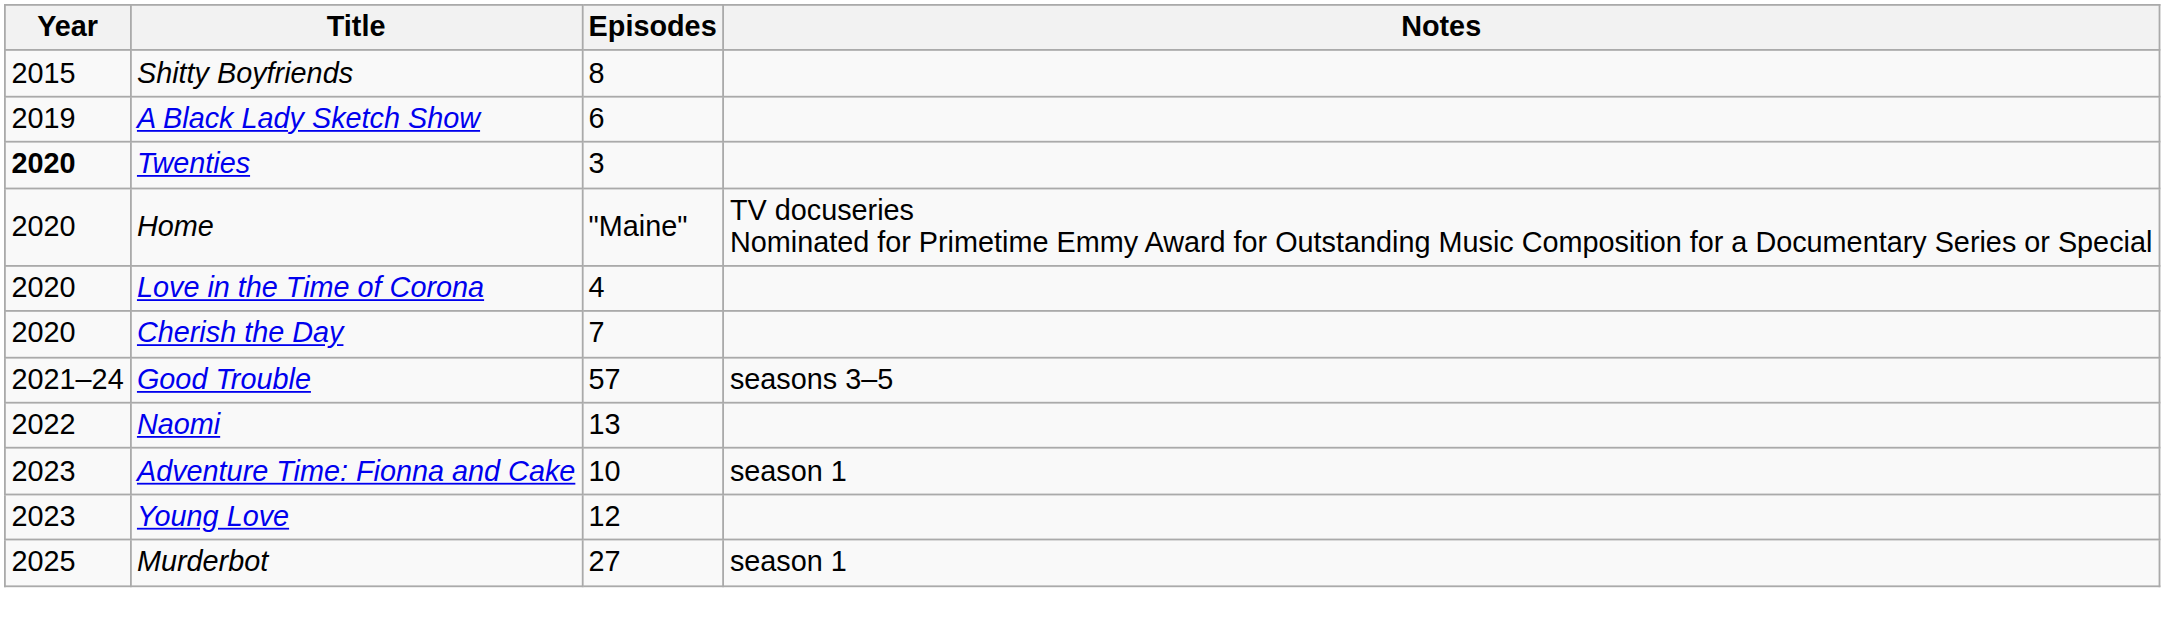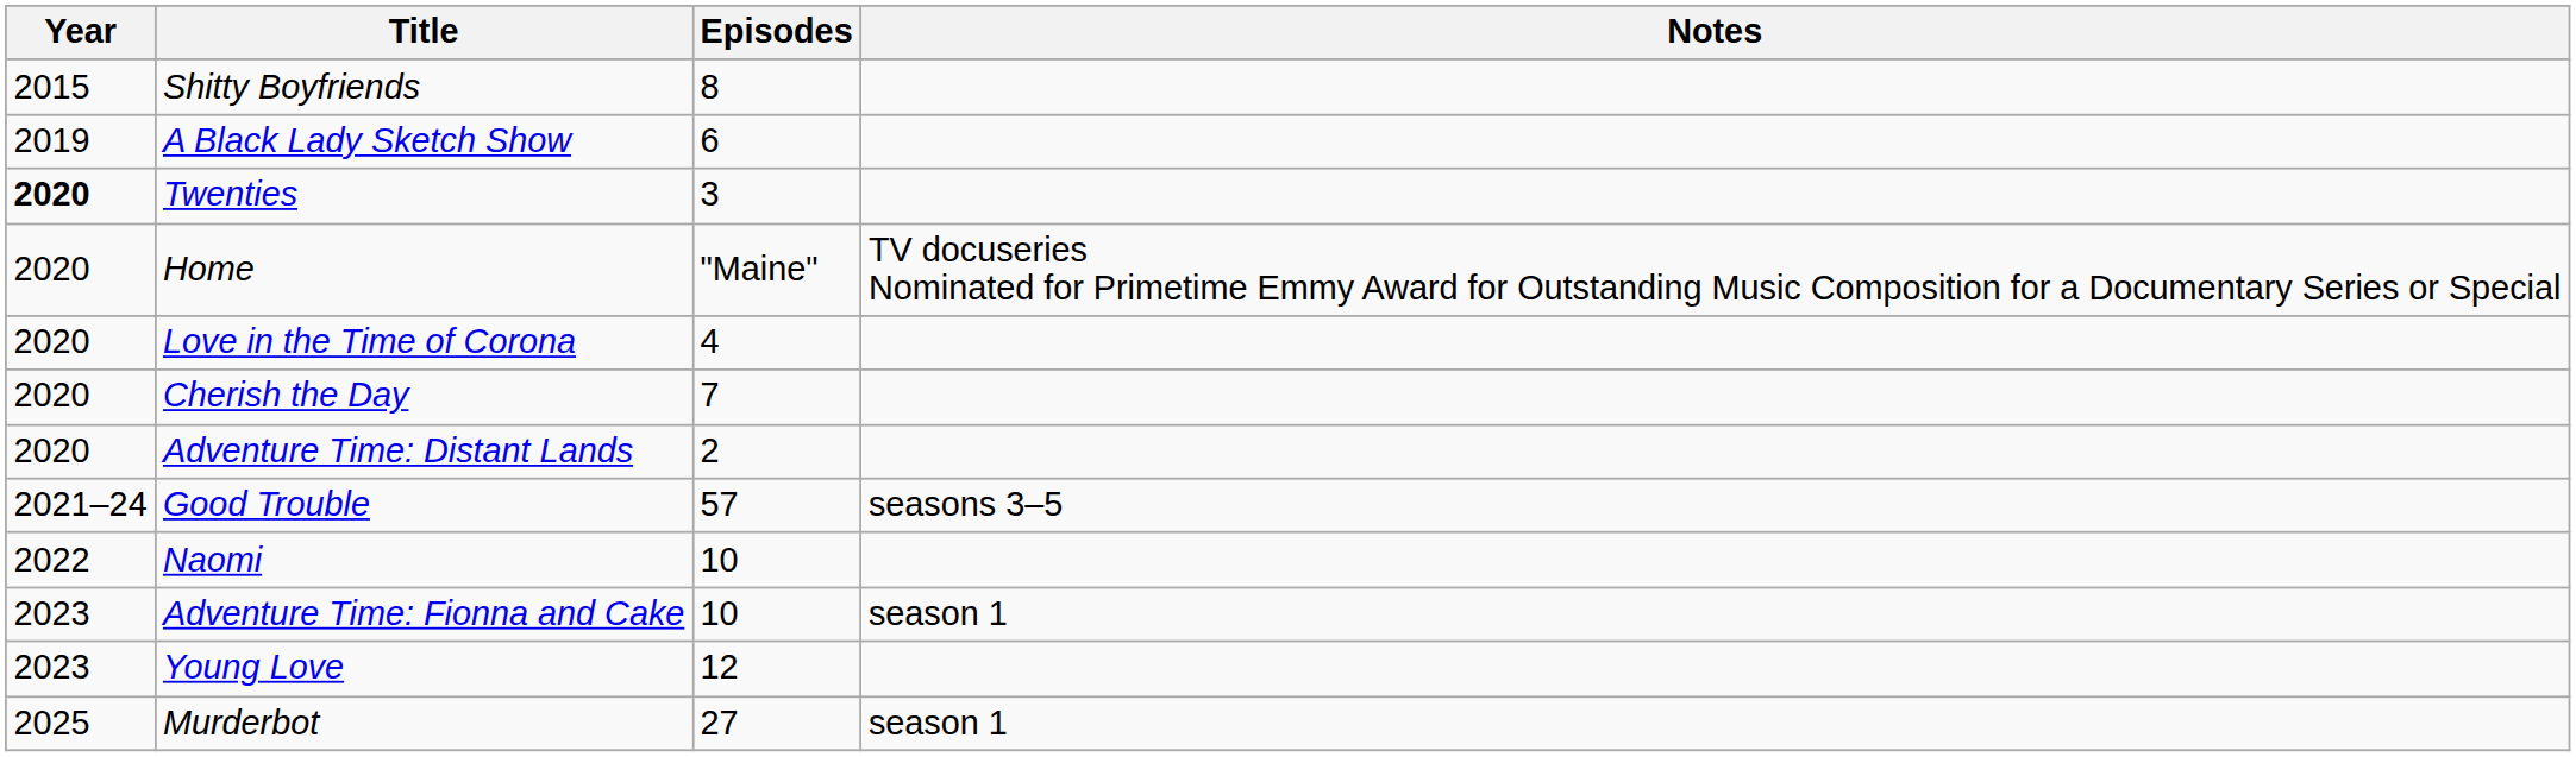+ row: 2020 | Adventure Time: Distant Lands | 2
Naomi | Episodes: 13 -> 10
